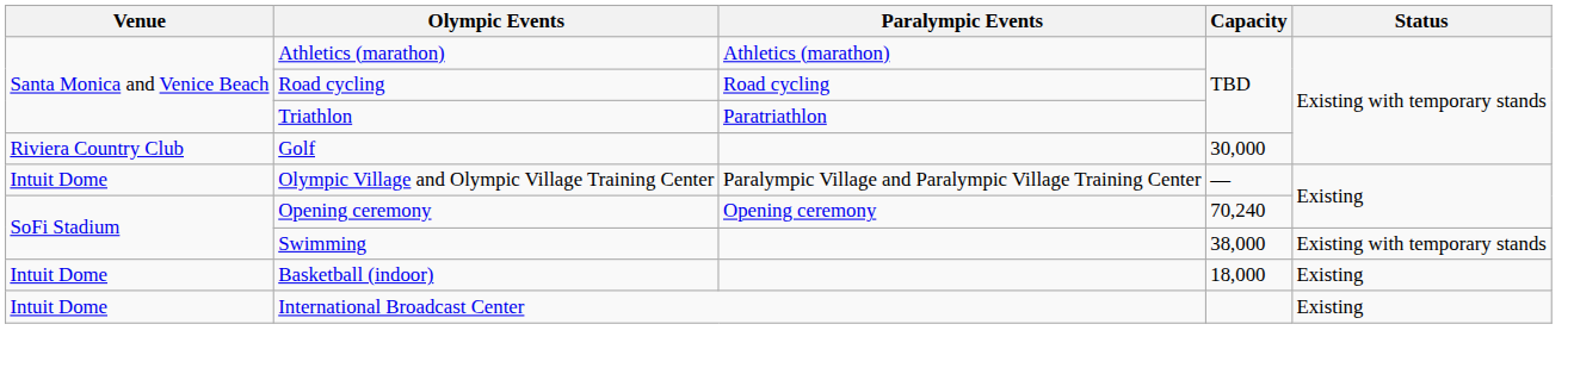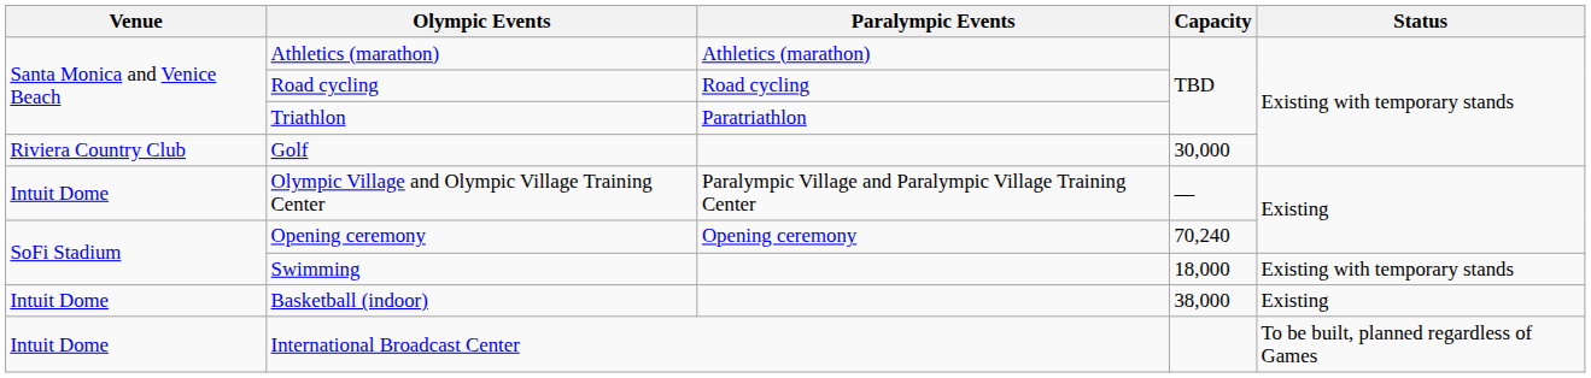Swimming | Capacity: 38,000 -> 18,000
Basketball (indoor) | Capacity: 18,000 -> 38,000
International Broadcast Center | Status: Existing -> To be built, planned regardless of Games
